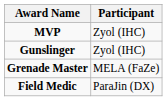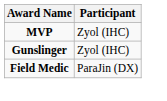- row: Grenade Master | MELA (FaZe)
